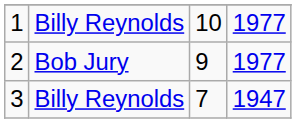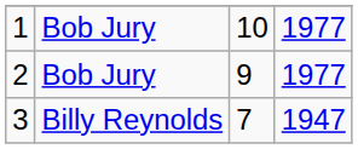1 | column 2: Billy Reynolds -> Bob Jury
